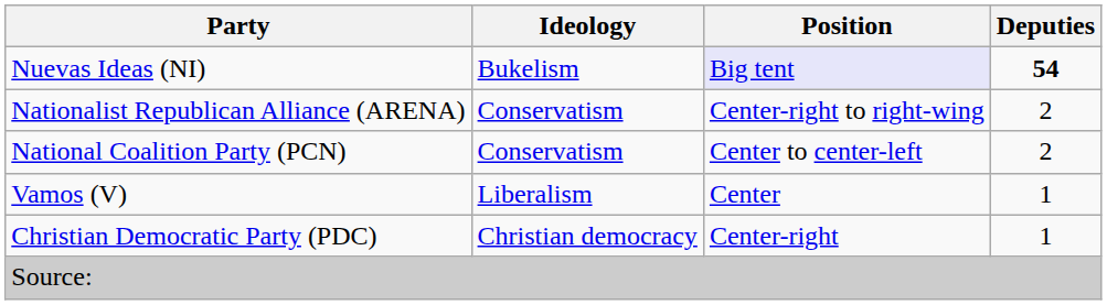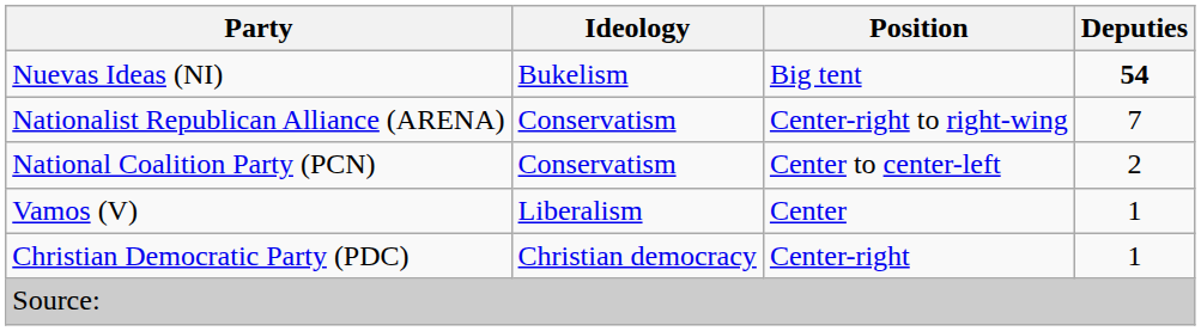Nuevas Ideas (NI) | Position: lavender background -> no background
Nationalist Republican Alliance (ARENA) | Deputies: 2 -> 7
